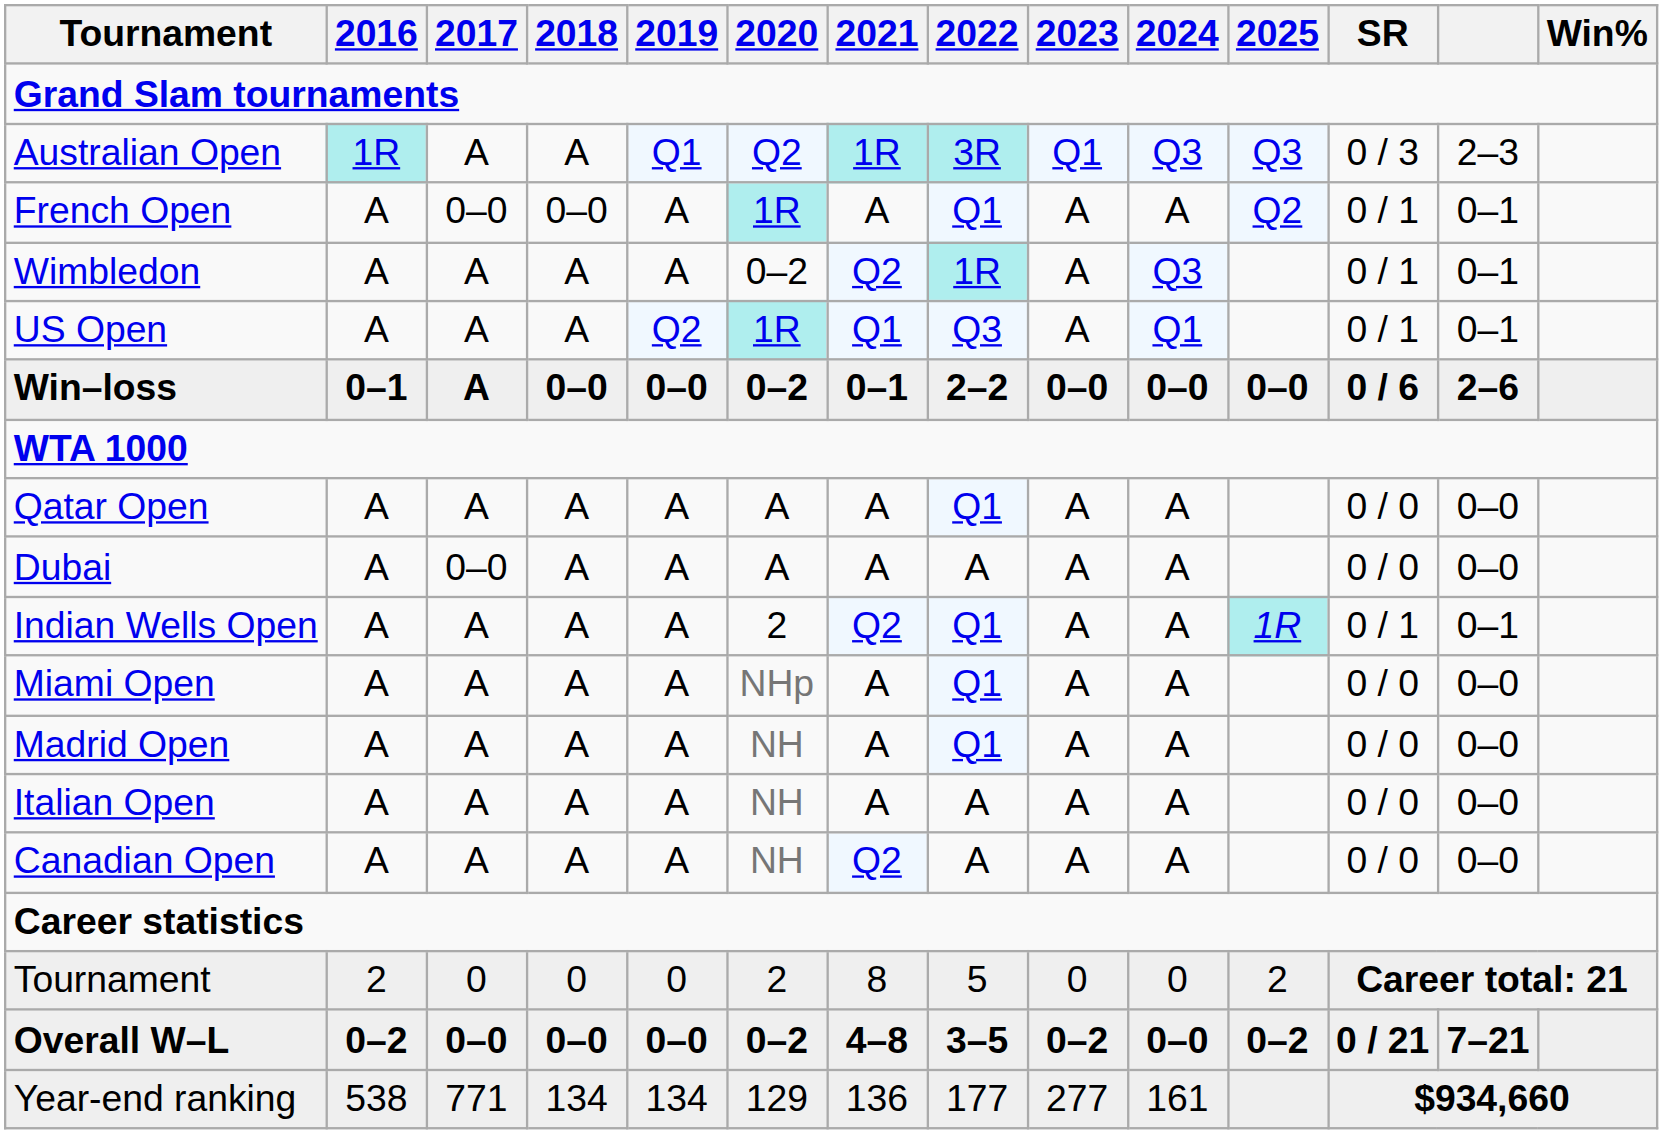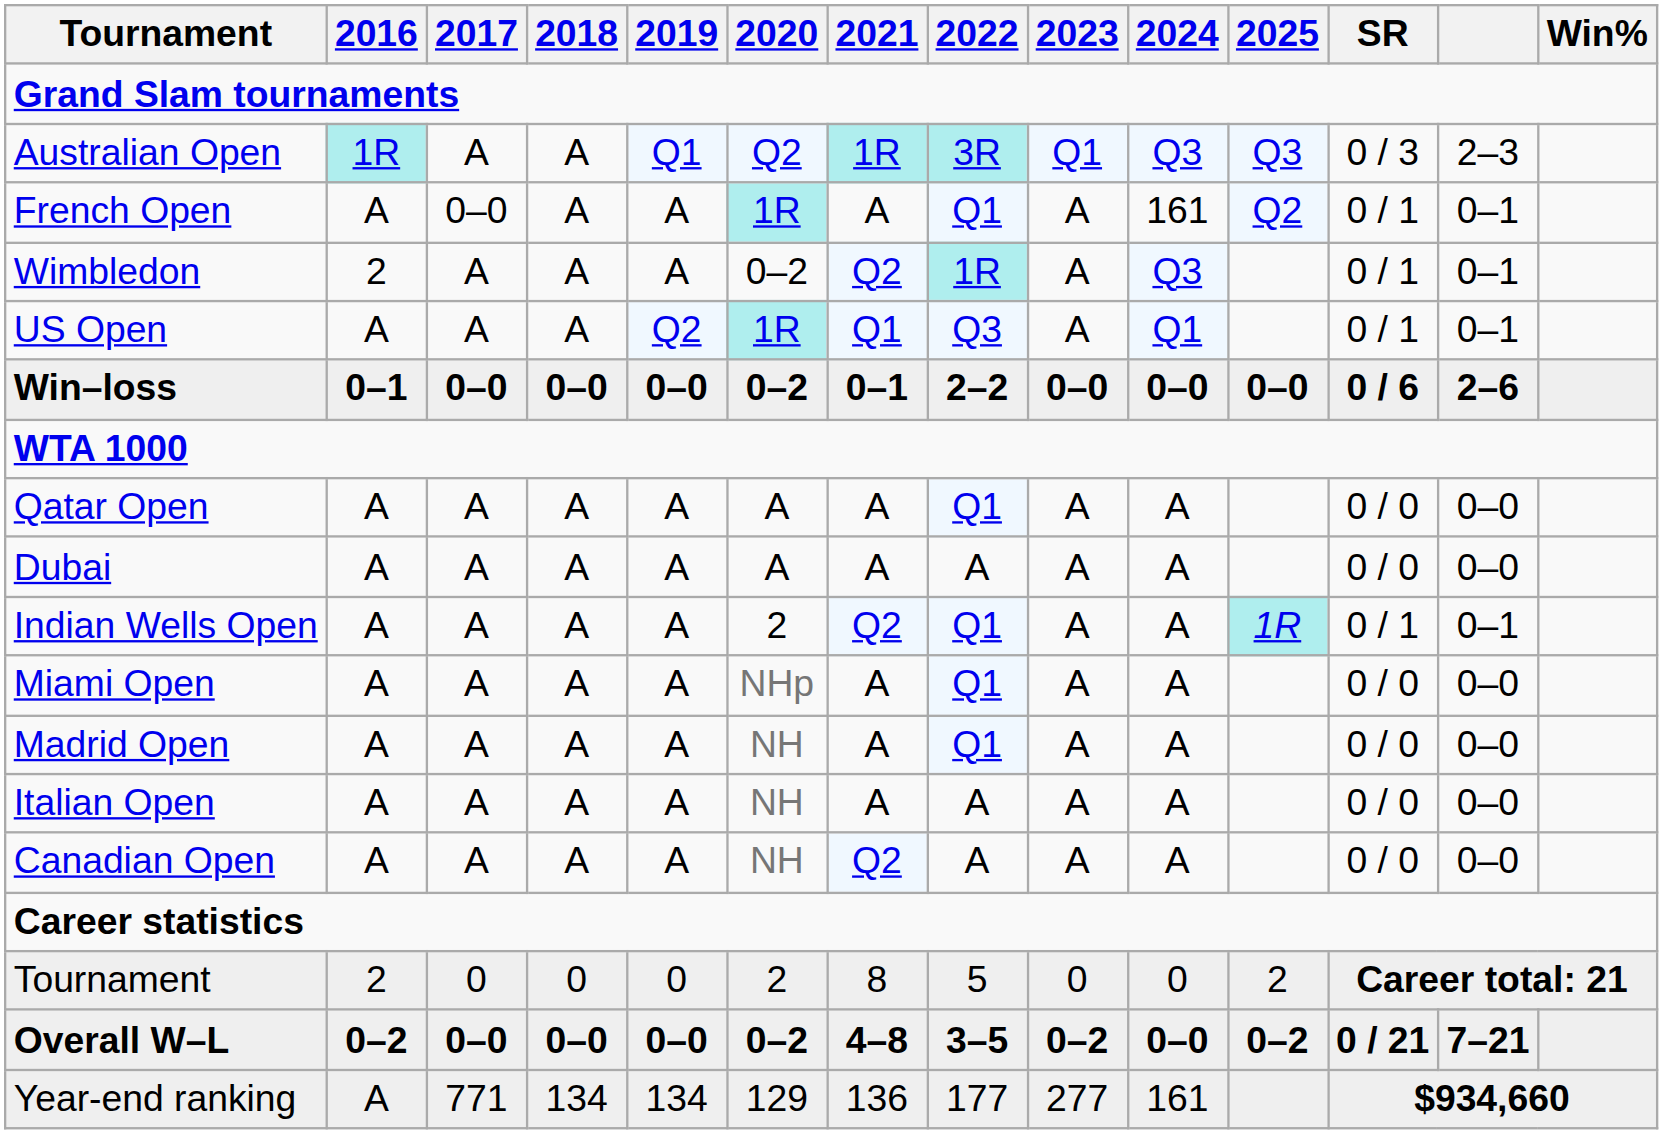French Open | 2018: 0–0 -> A
French Open | 2024: A -> 161
Wimbledon | 2016: A -> 2
Win–loss | 2017: A -> 0–0
Dubai | 2017: 0–0 -> A
Year-end ranking | 2016: 538 -> A
